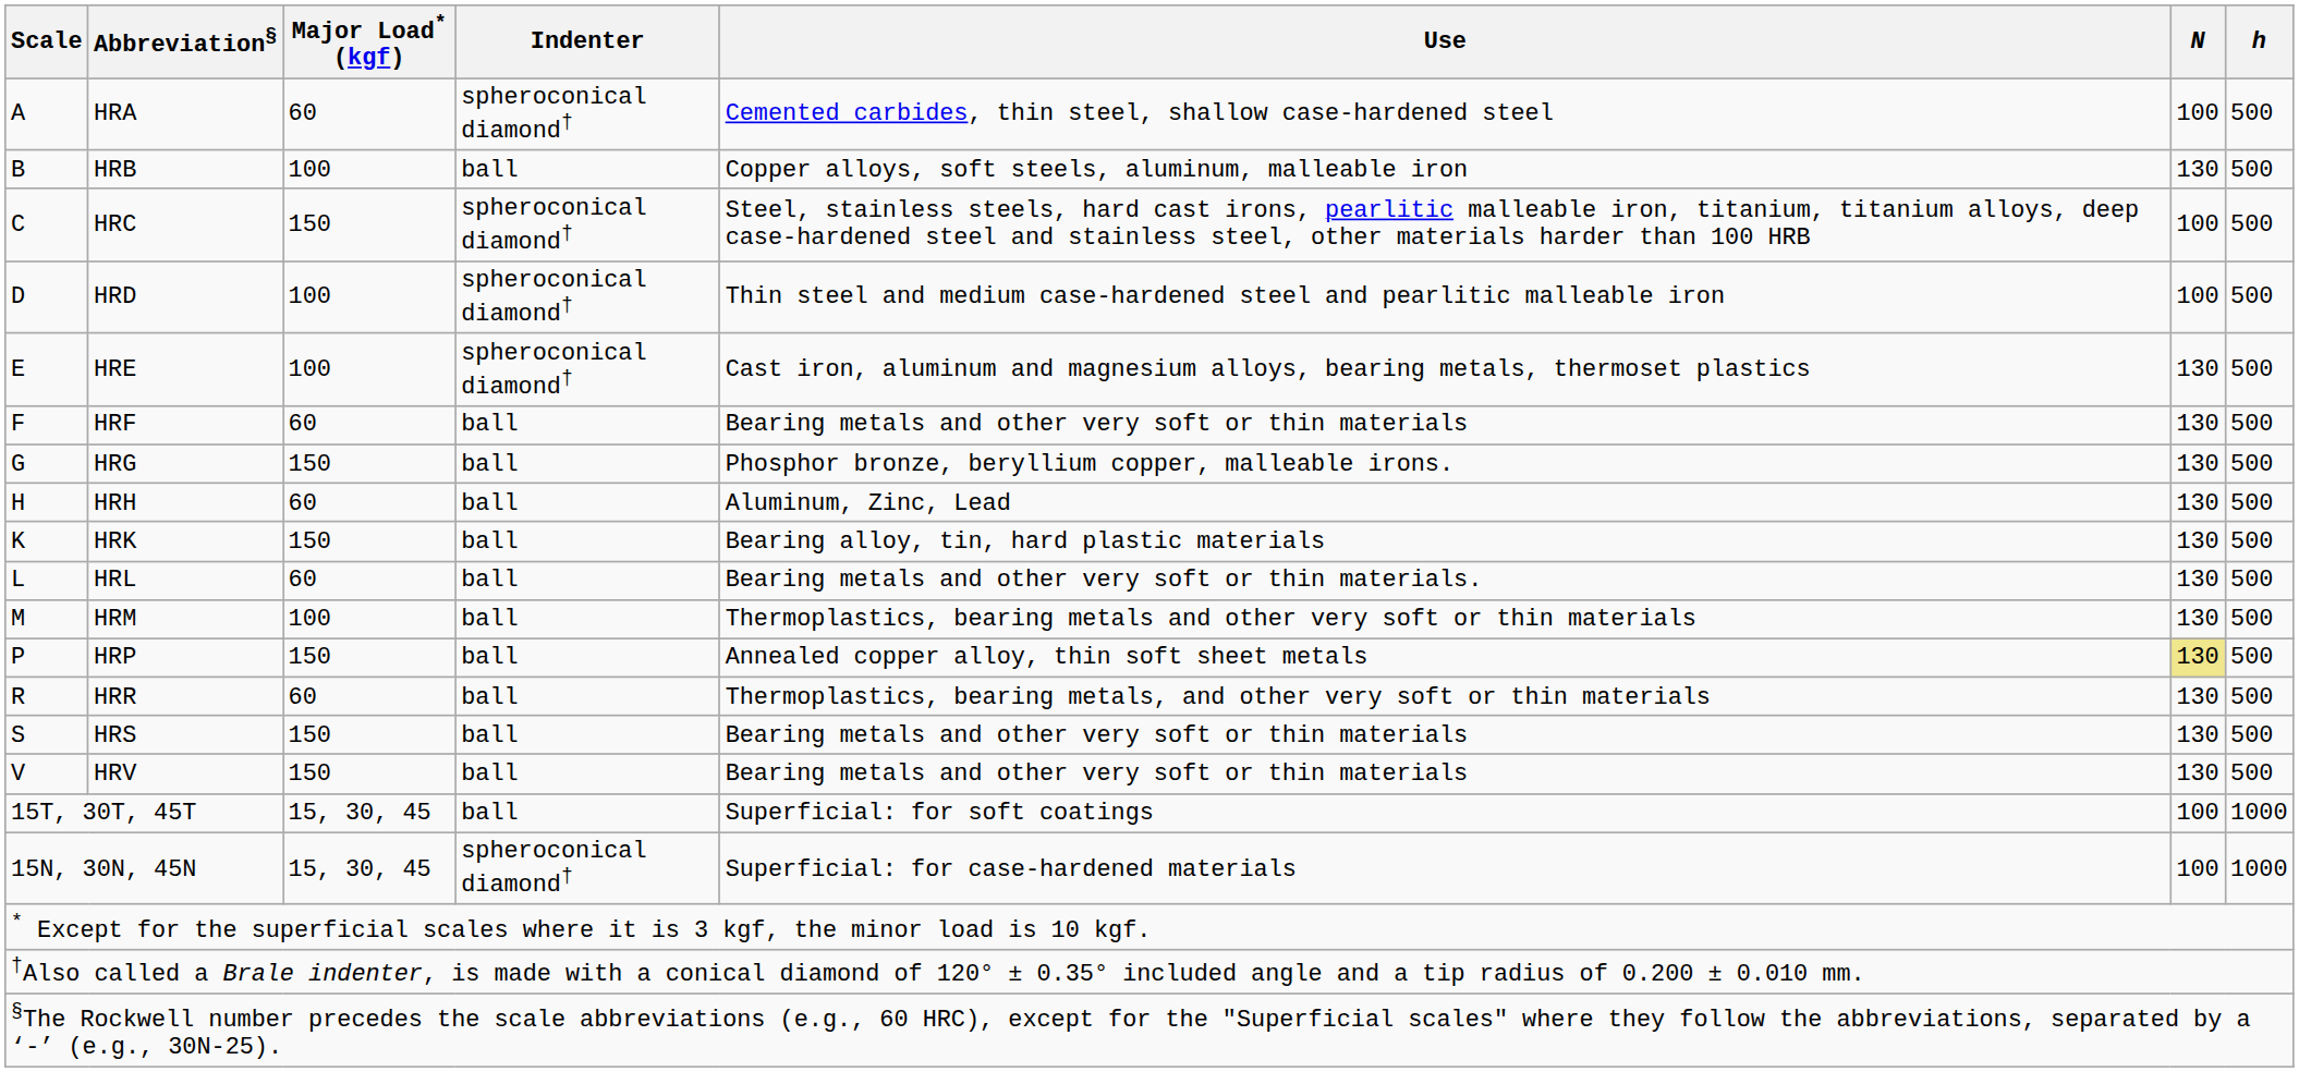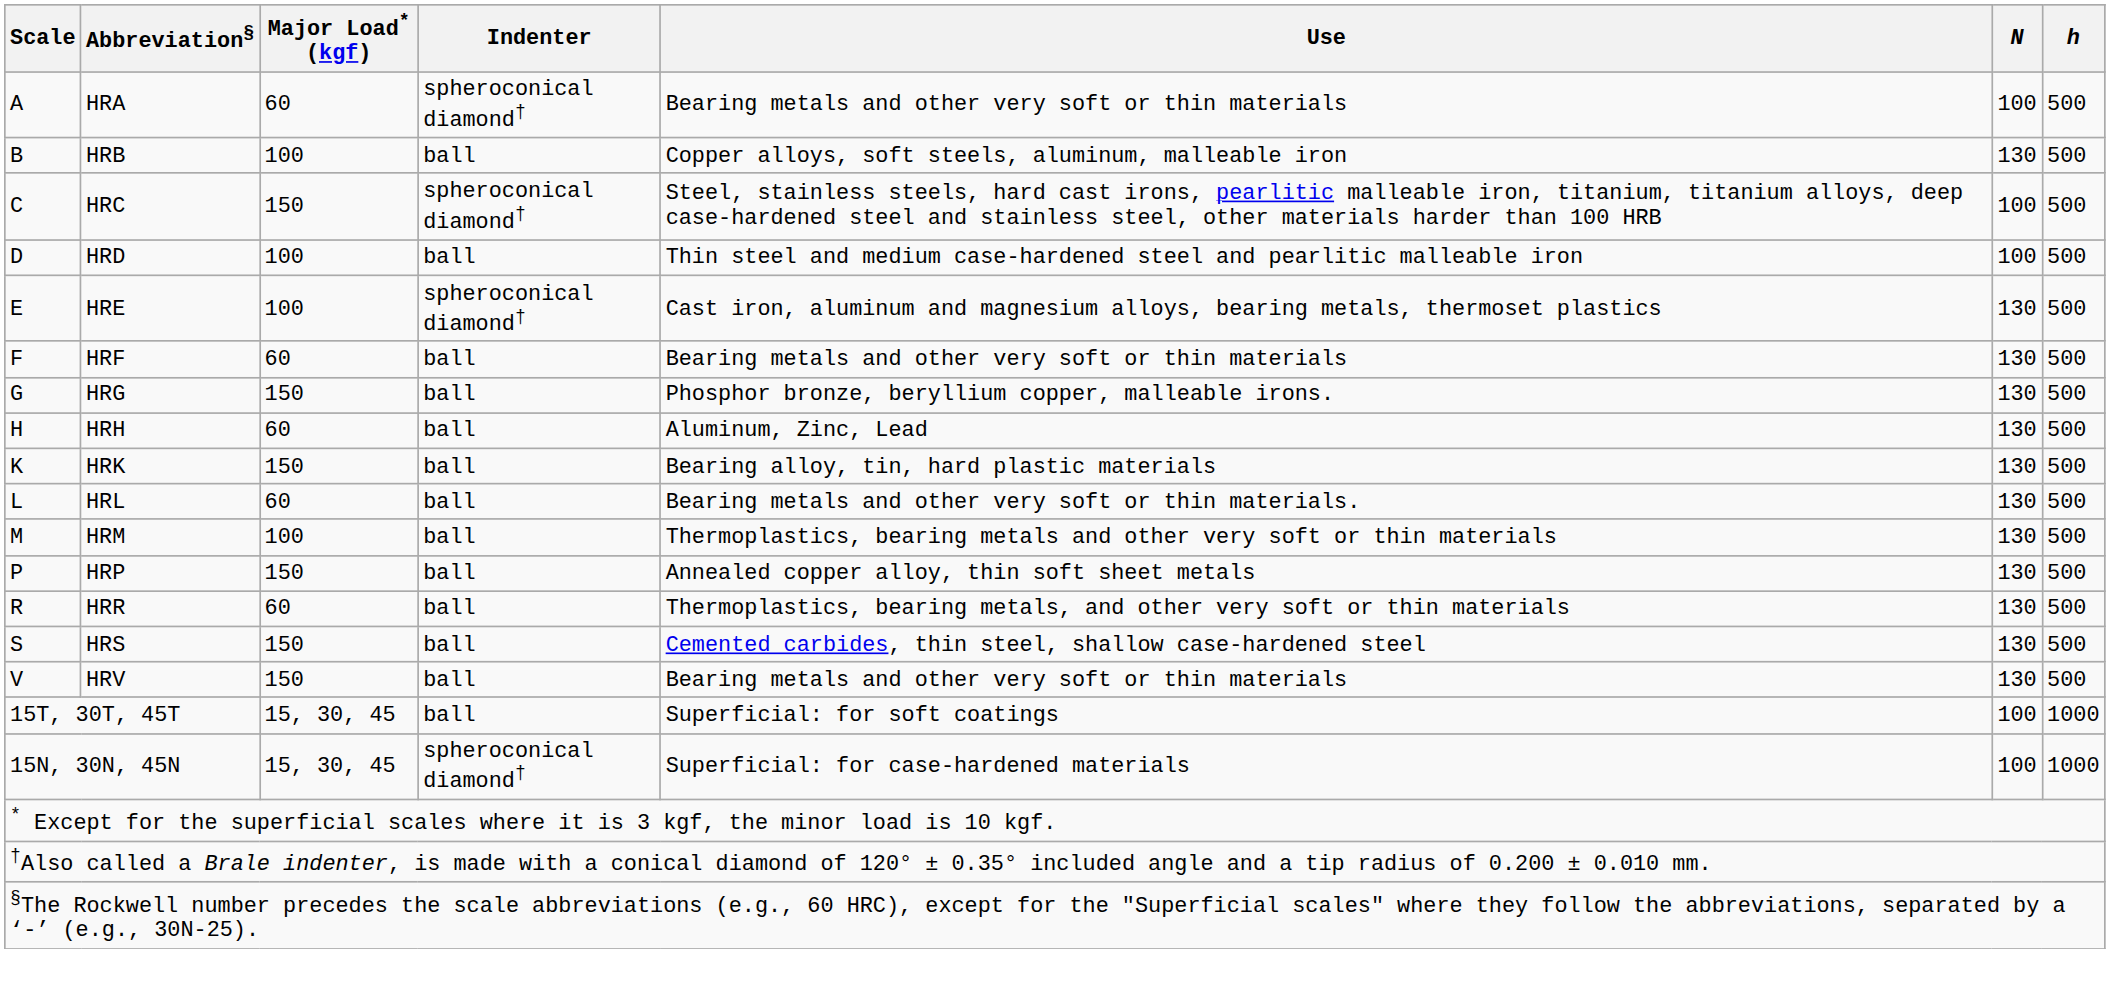HRA | Use: Cemented carbides, thin steel, shallow case-hardened steel -> Bearing metals and other very soft or thin materials
HRD | Indenter: spheroconical diamond† -> ball
HRP | N: khaki background -> no background
HRS | Use: Bearing metals and other very soft or thin materials -> Cemented carbides, thin steel, shallow case-hardened steel
